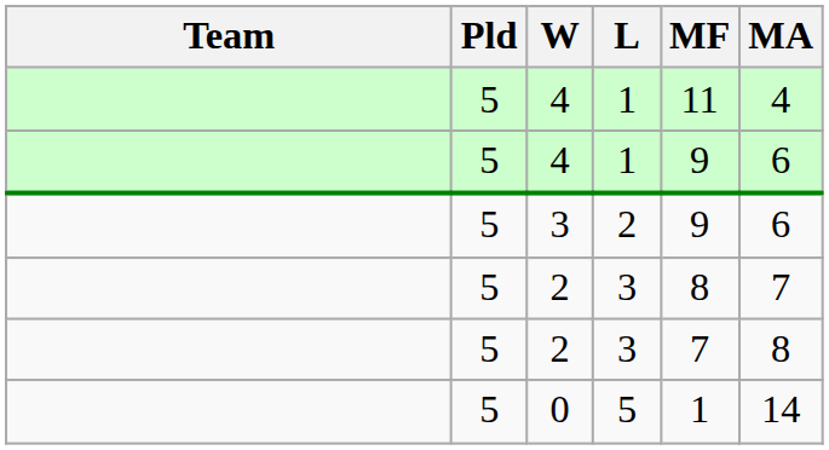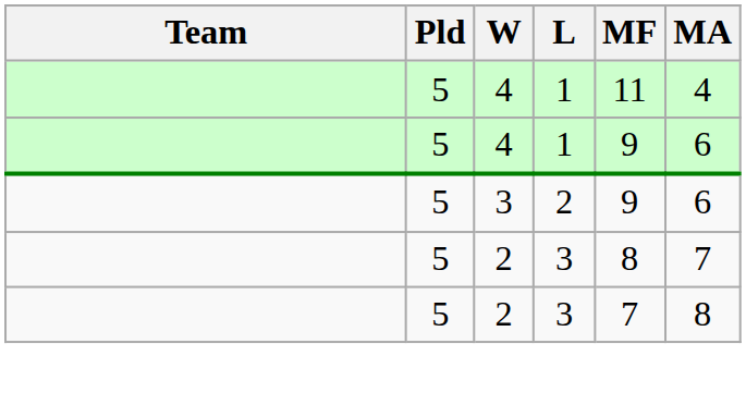- row: 5 | 0 | 5 | 1 | 14
